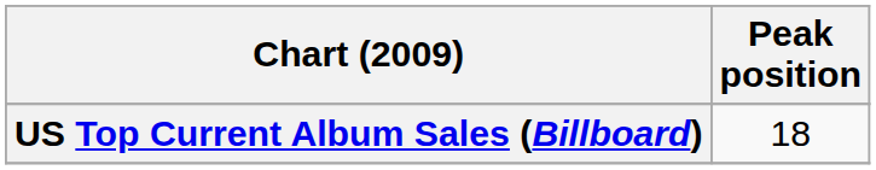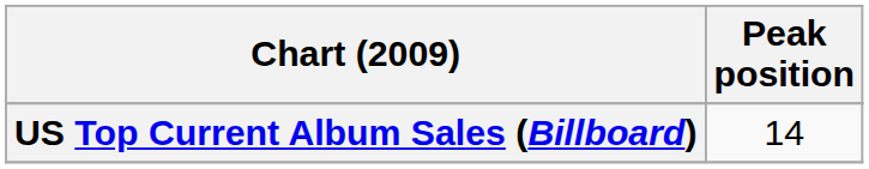US Top Current Album Sales (Billboard) | Peak position: 18 -> 14
